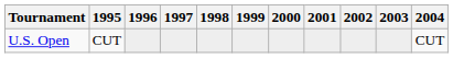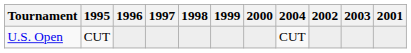columns swapped: 2001 <-> 2004
